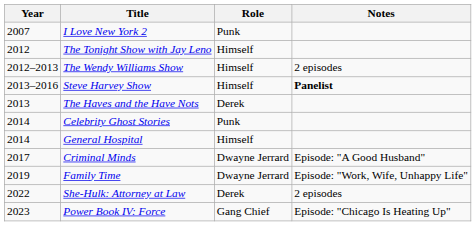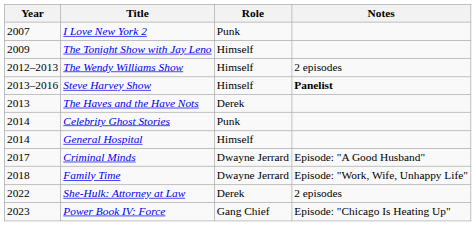The Tonight Show with Jay Leno | Year: 2012 -> 2009
Family Time | Year: 2019 -> 2018
